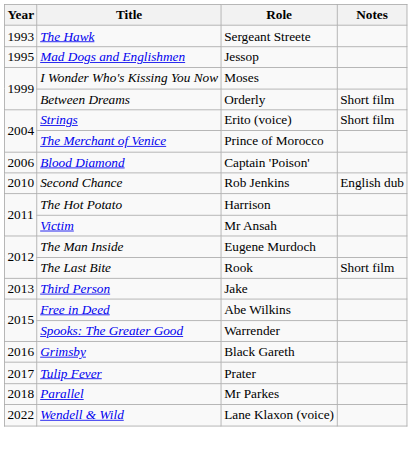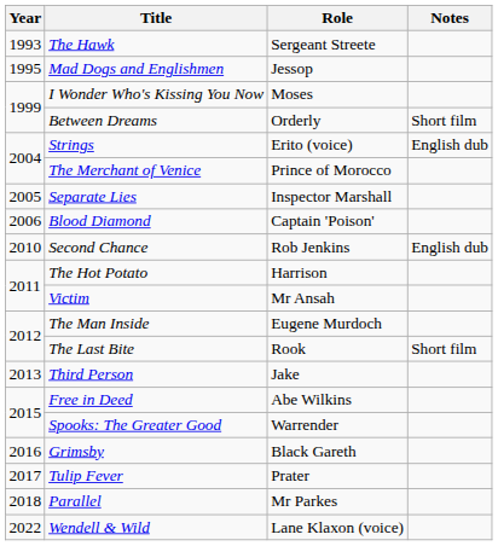Strings | Notes: Short film -> English dub
+ row: 2005 | Separate Lies | Inspector Marshall
